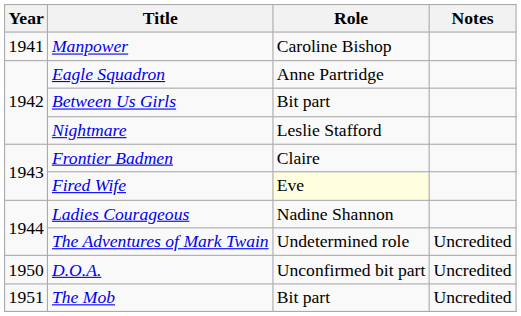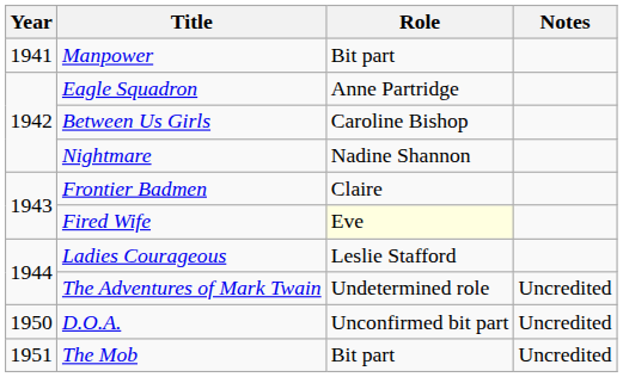Manpower | Role: Caroline Bishop -> Bit part
Between Us Girls | Role: Bit part -> Caroline Bishop
Nightmare | Role: Leslie Stafford -> Nadine Shannon
Ladies Courageous | Role: Nadine Shannon -> Leslie Stafford
